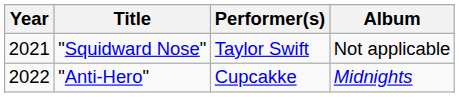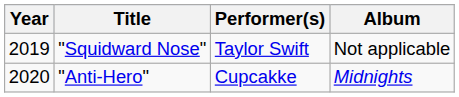"Squidward Nose" | Year: 2021 -> 2019
"Anti-Hero" | Year: 2022 -> 2020
